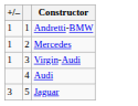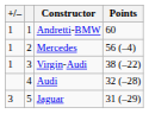+ column: Points | 60 | 56 (–4) | 38 (–22) | 32 (–28) | 31 (–29)
